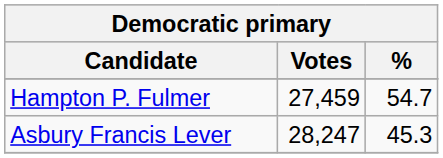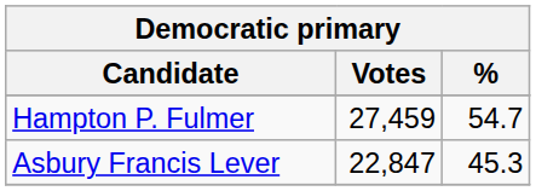Asbury Francis Lever | Votes: 28,247 -> 22,847
